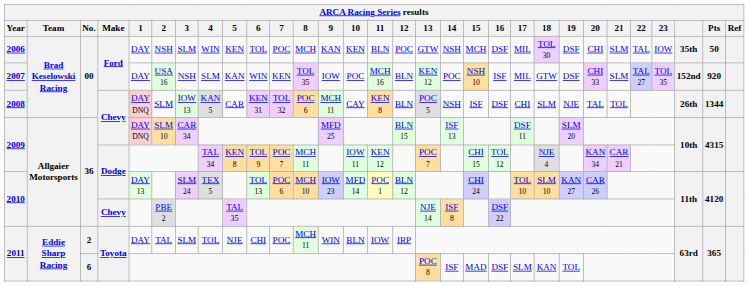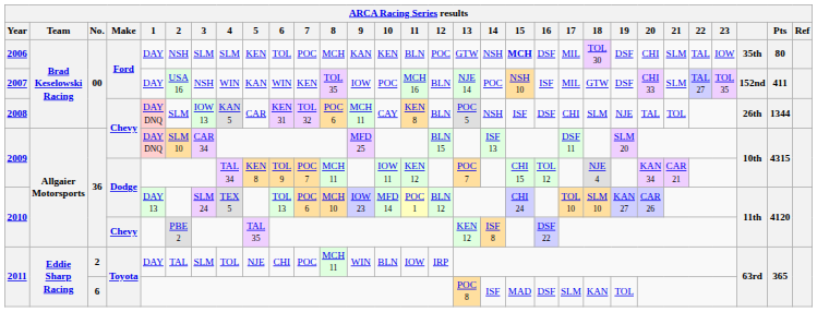2006 | 4: WIN -> SLM
2006 | 15: normal -> bold
2006 | Pts: 50 -> 80
2007 | 4: SLM -> WIN
2007 | 13: KEN 12 -> NJE 14
2007 | Pts: 920 -> 411
2010 / Chevy | 13: NJE 14 -> KEN 12
